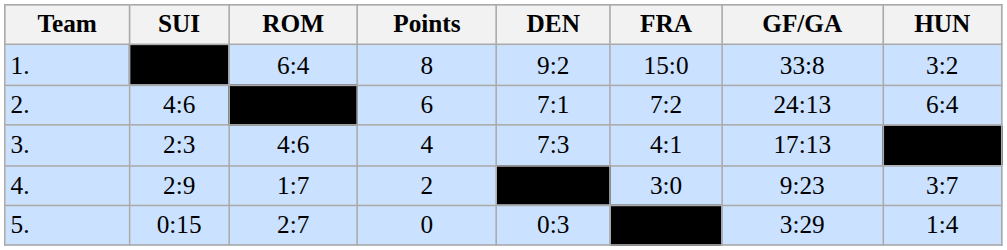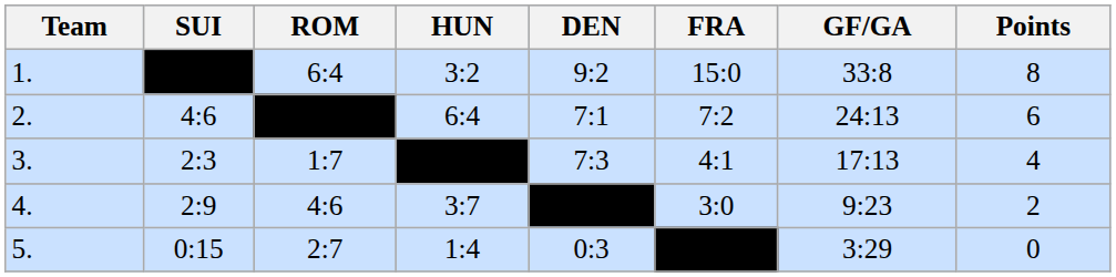columns swapped: HUN <-> Points
3. | ROM: 4:6 -> 1:7
4. | ROM: 1:7 -> 4:6
